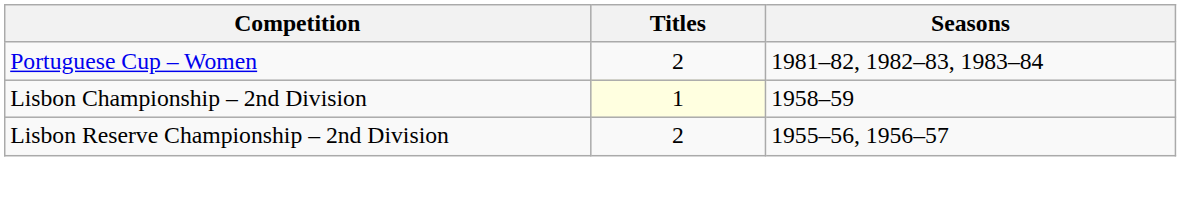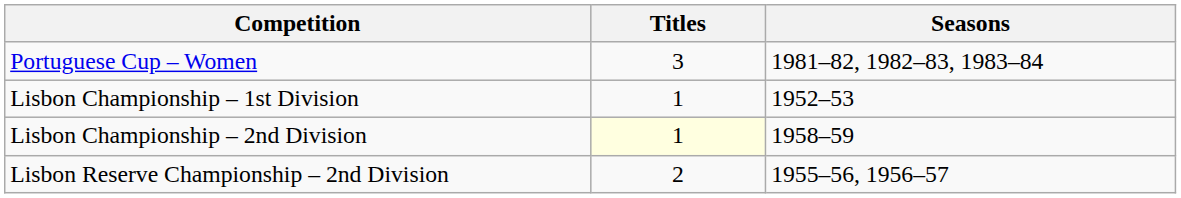Portuguese Cup – Women | Titles: 2 -> 3
+ row: Lisbon Championship – 1st Division | 1 | 1952–53
